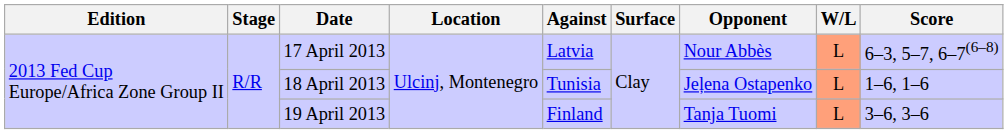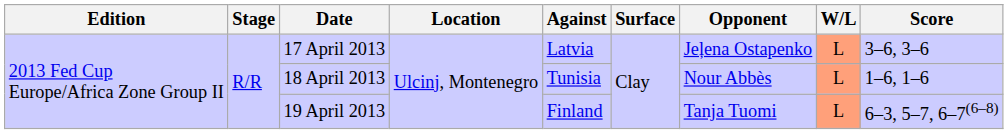17 April 2013 | Opponent: Nour Abbès -> Jeļena Ostapenko
17 April 2013 | Score: 6–3, 5–7, 6–7(6–8) -> 3–6, 3–6
18 April 2013 | Opponent: Jeļena Ostapenko -> Nour Abbès
19 April 2013 | Score: 3–6, 3–6 -> 6–3, 5–7, 6–7(6–8)
